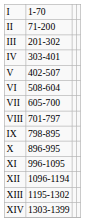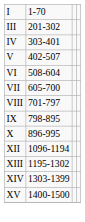- row: II | 71-200
- row: XI | 996-1095
+ row: XV | 1400-1500
